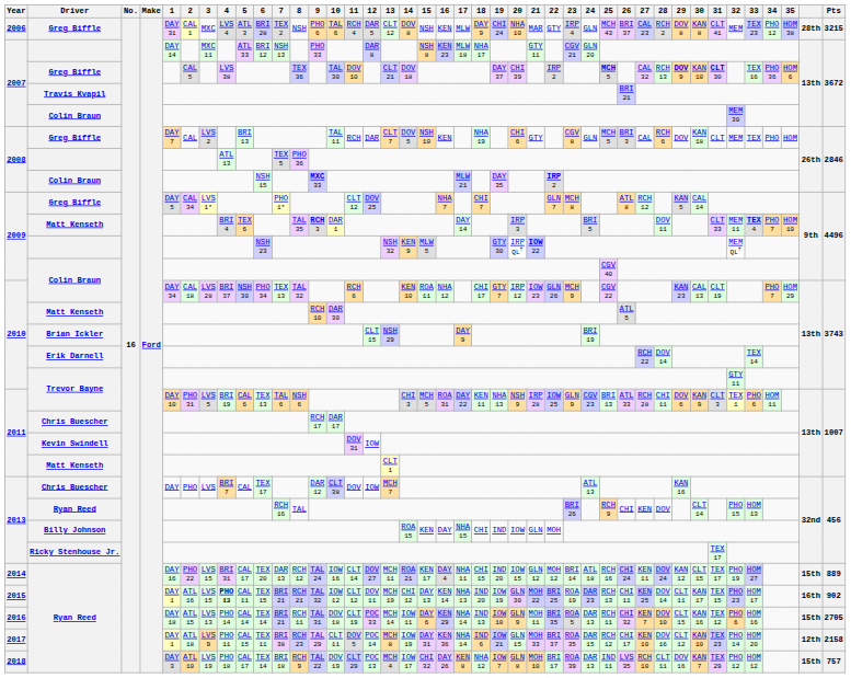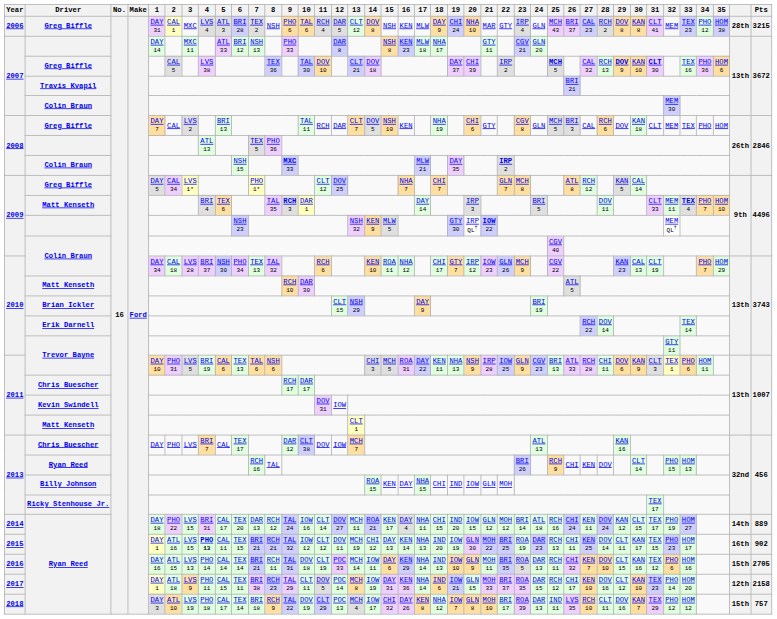2014 / Ryan Reed | 1: DAY 16 -> DAY 18
2014 / Ryan Reed | column 40: 15th -> 14th
2016 / Ryan Reed | 1: DAY 18 -> DAY 16
